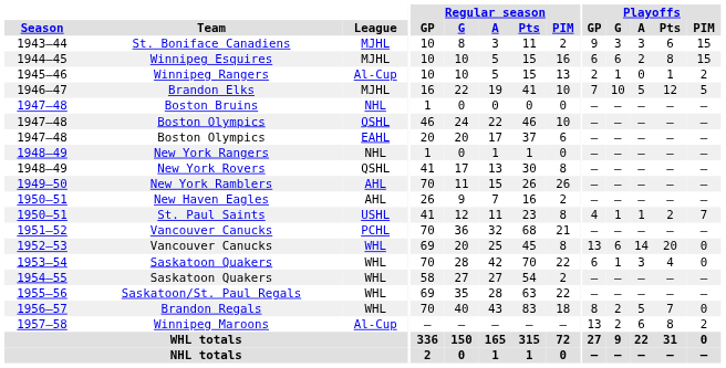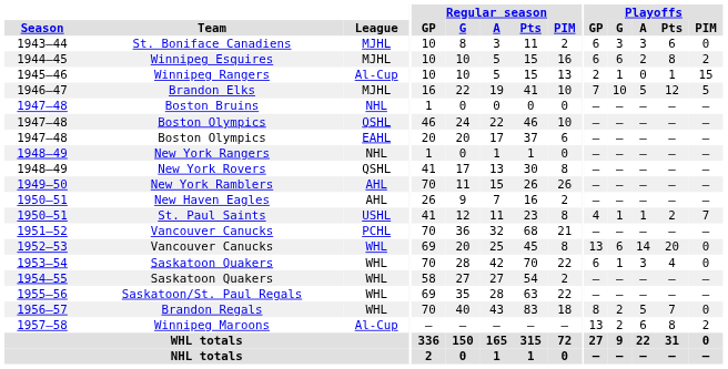St. Boniface Canadiens | Playoffs / GP: 9 -> 6
St. Boniface Canadiens | Playoffs / PIM: 15 -> 0
Winnipeg Esquires | Playoffs / PIM: 15 -> 2
Winnipeg Rangers | Playoffs / PIM: 2 -> 15
